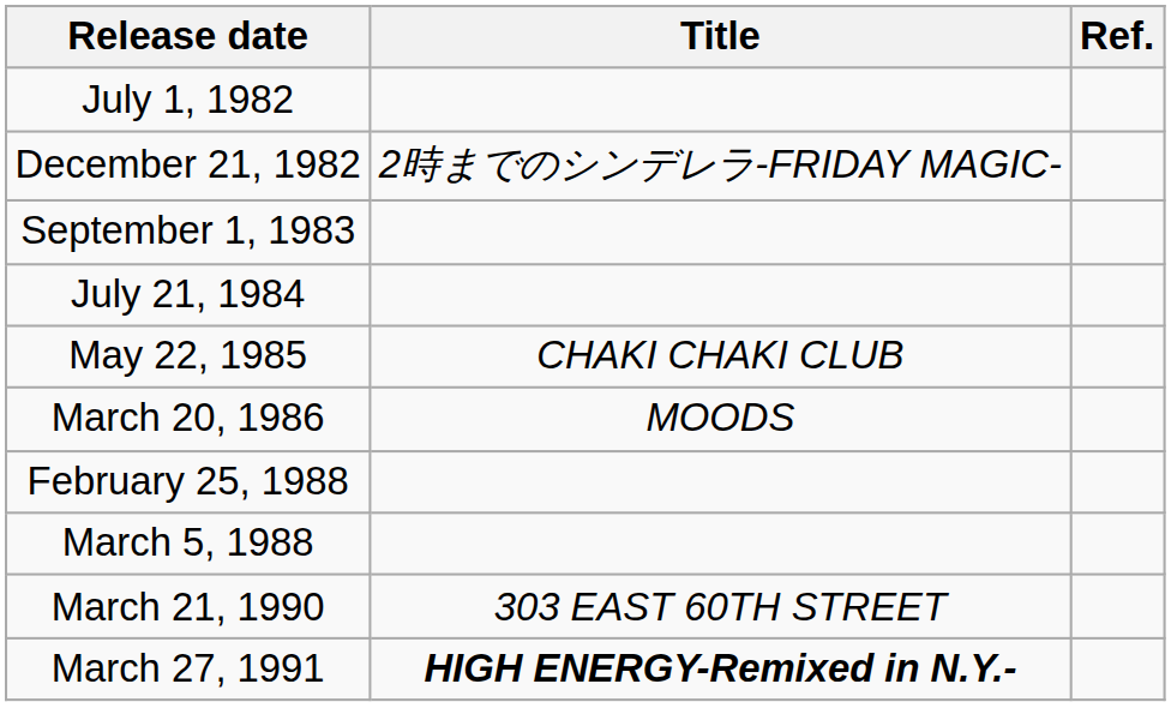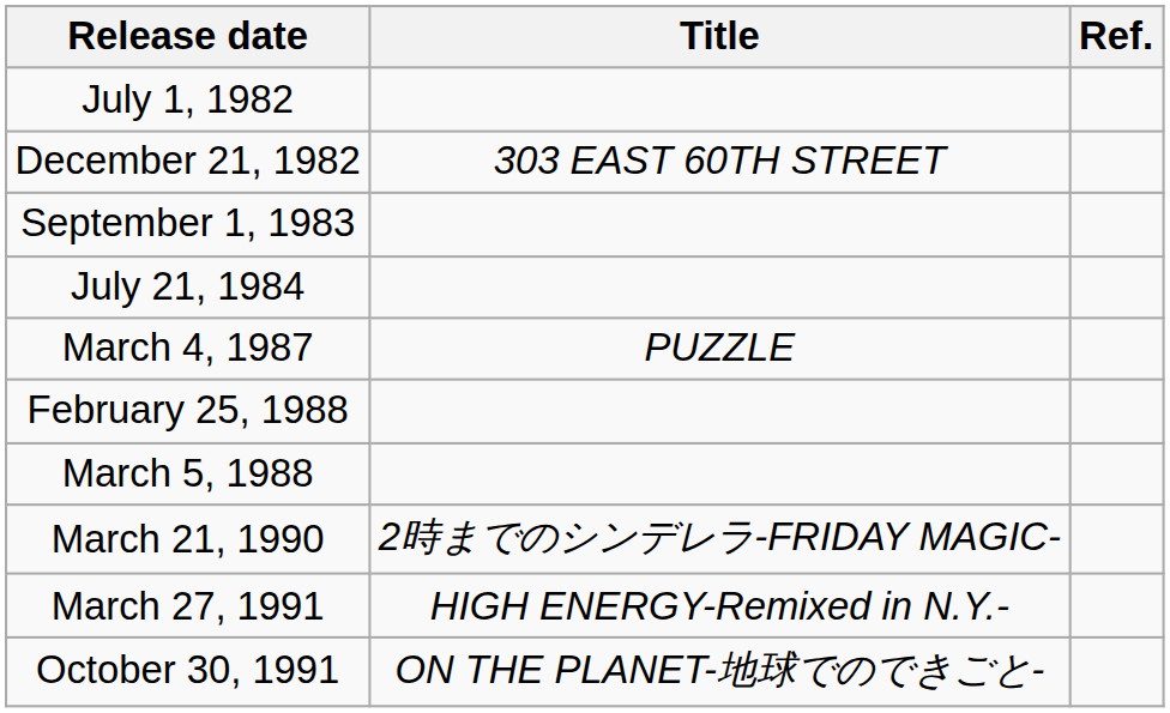December 21, 1982 | Title: 2時までのシンデレラ-FRIDAY MAGIC- -> 303 EAST 60TH STREET
- row: May 22, 1985 | CHAKI CHAKI CLUB
- row: March 20, 1986 | MOODS
+ row: March 4, 1987 | PUZZLE
March 21, 1990 | Title: 303 EAST 60TH STREET -> 2時までのシンデレラ-FRIDAY MAGIC-
March 27, 1991 | Title: bold -> normal
+ row: October 30, 1991 | ON THE PLANET-地球でのできごと-
